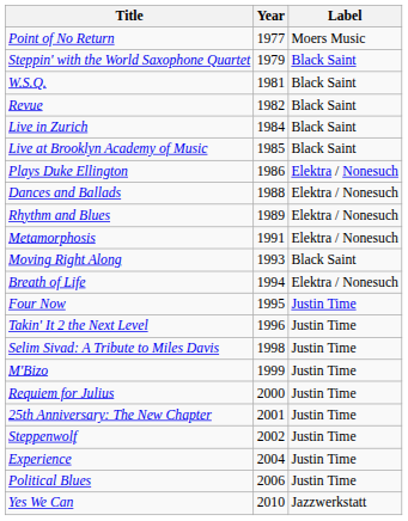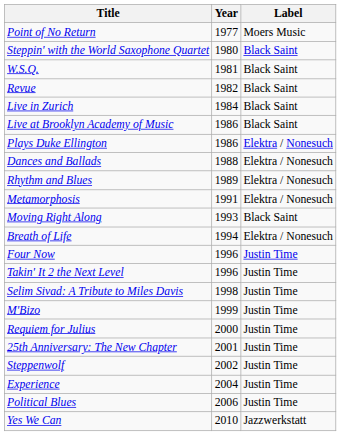Steppin' with the World Saxophone Quartet | Year: 1979 -> 1980
Live at Brooklyn Academy of Music | Year: 1985 -> 1986
Four Now | Year: 1995 -> 1996
